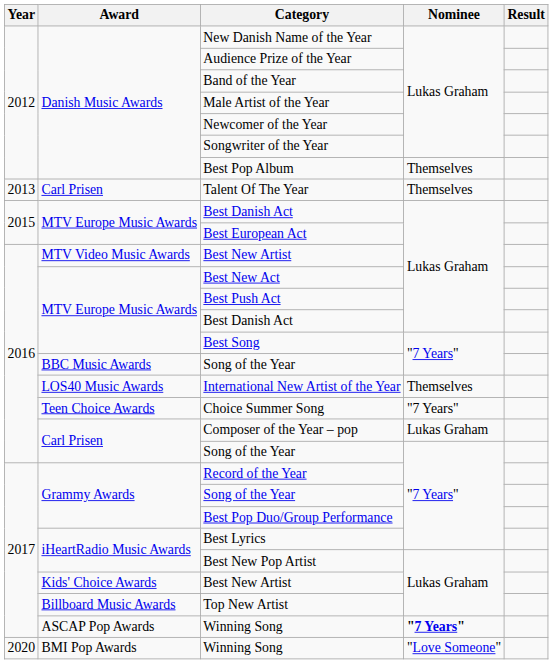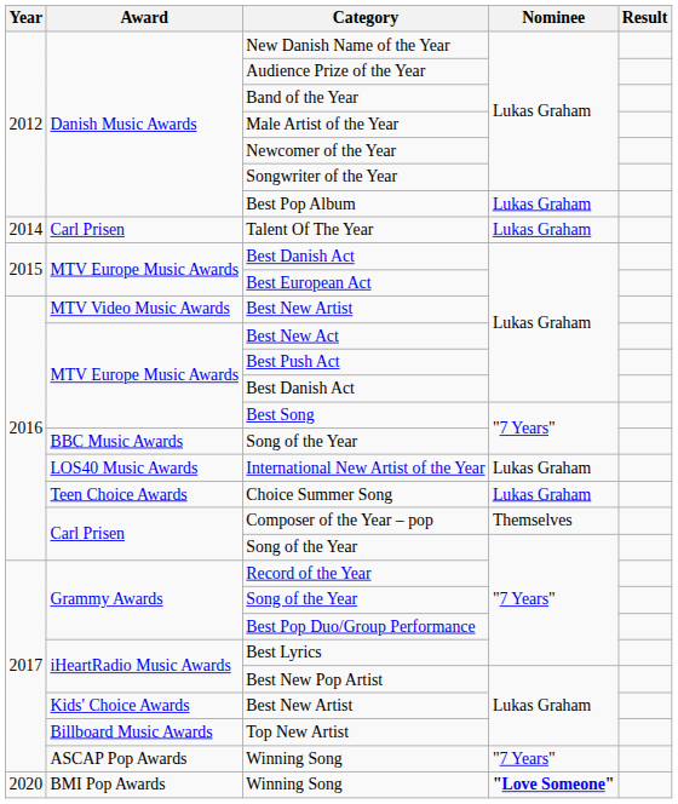Best Pop Album | Nominee: Themselves -> Lukas Graham
Talent Of The Year | Year: 2013 -> 2014
Talent Of The Year | Nominee: Themselves -> Lukas Graham
International New Artist of the Year | Nominee: Themselves -> Lukas Graham
Choice Summer Song | Nominee: "7 Years" -> Lukas Graham
Composer of the Year – pop | Nominee: Lukas Graham -> Themselves
ASCAP Pop Awards / Winning Song | Nominee: bold -> normal
BMI Pop Awards / Winning Song | Nominee: normal -> bold
